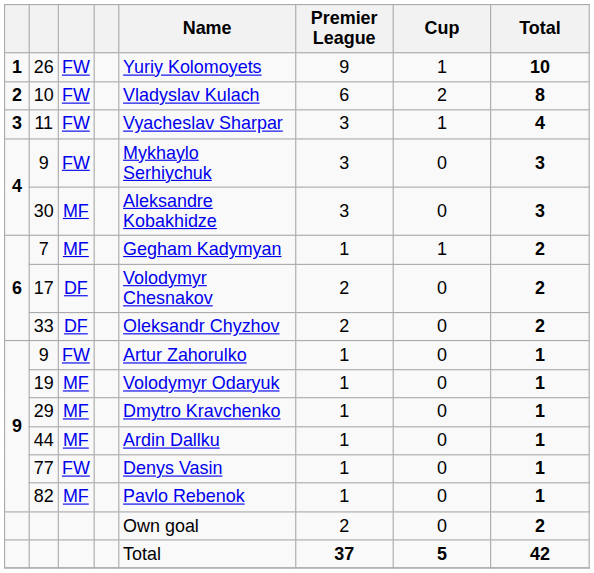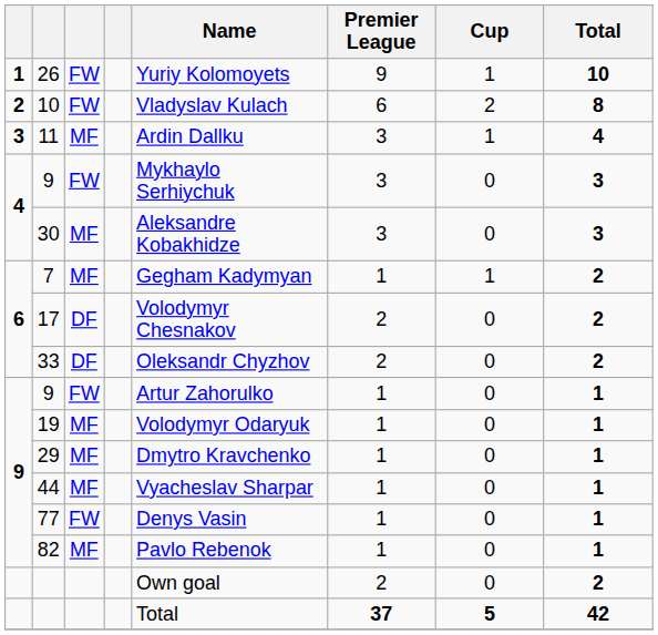11 | column 3: FW -> MF
11 | Name: Vyacheslav Sharpar -> Ardin Dallku
44 | Name: Ardin Dallku -> Vyacheslav Sharpar
